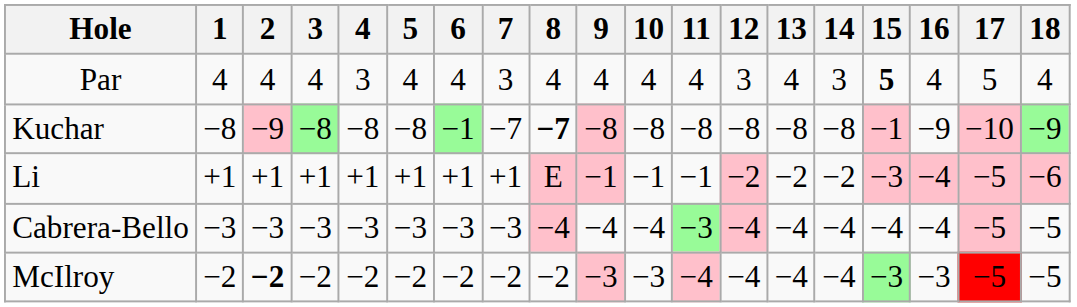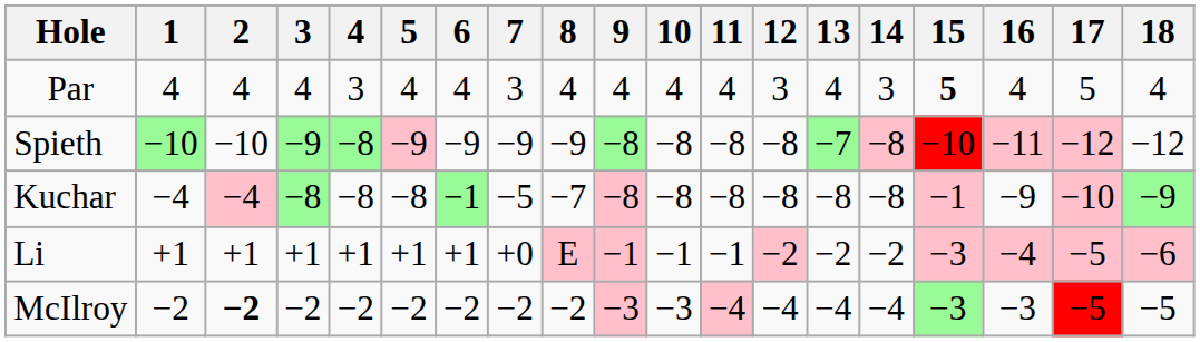+ row: Spieth | −10 | −10 | −9 | −8 | −9 | −9 | −9 | −9 | −8 | −8 | −8 | −8 | −7 | −8 | −10 | −11 | −12 | −12
Kuchar | 1: −8 -> −4
Kuchar | 2: −9 -> −4
Kuchar | 7: −7 -> −5
Kuchar | 8: bold -> normal
Li | 7: +1 -> +0
- row: Cabrera-Bello | −3 | −3 | −3 | −3 | −3 | −3 | −3 | −4 | −4 | −4 | −3 | −4 | −4 | −4 | −4 | −4 | −5 | −5
